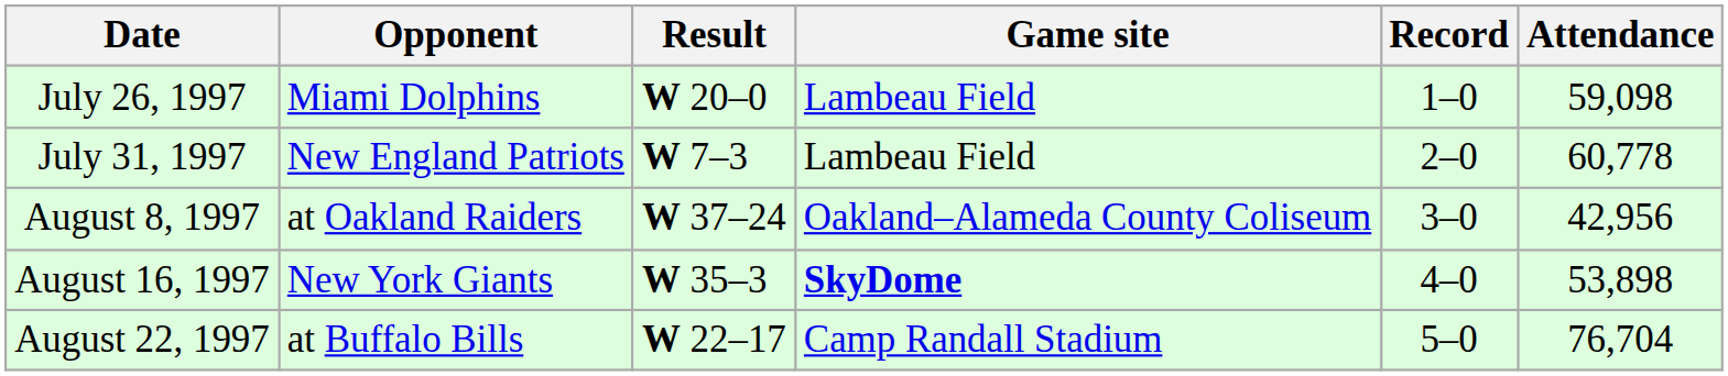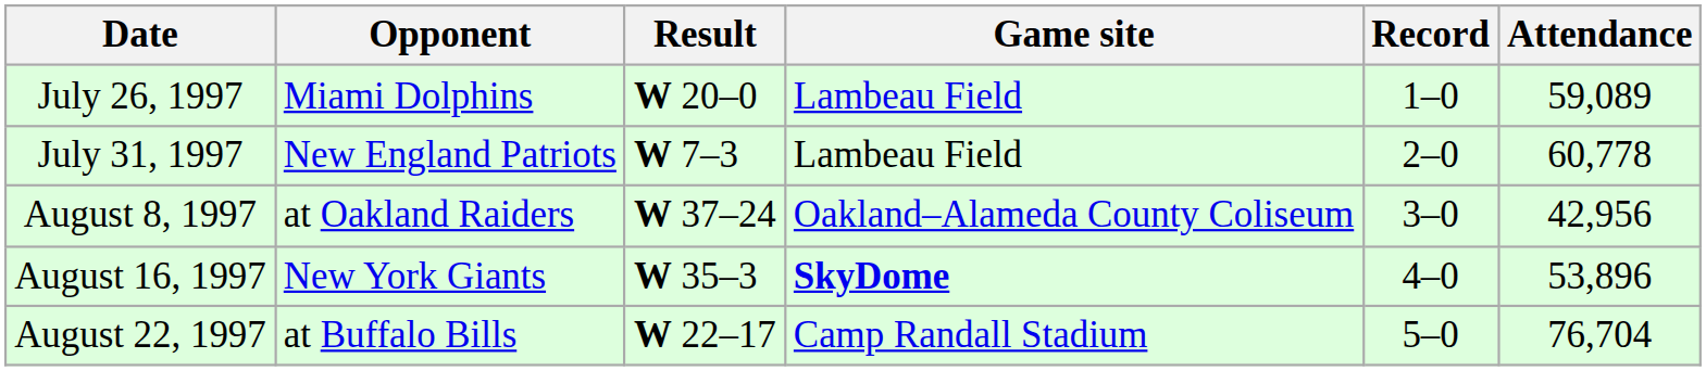July 26, 1997 | Attendance: 59,098 -> 59,089
August 16, 1997 | Attendance: 53,898 -> 53,896
